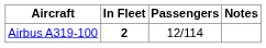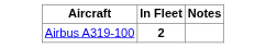- column: Passengers | 12/114
